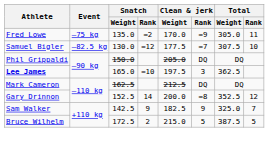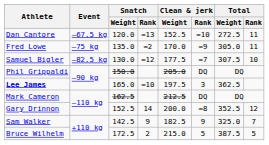+ row: Dan Cantore | –67.5 kg | 120.0 | =13 | 152.5 | =10 | 272.5 | 11
